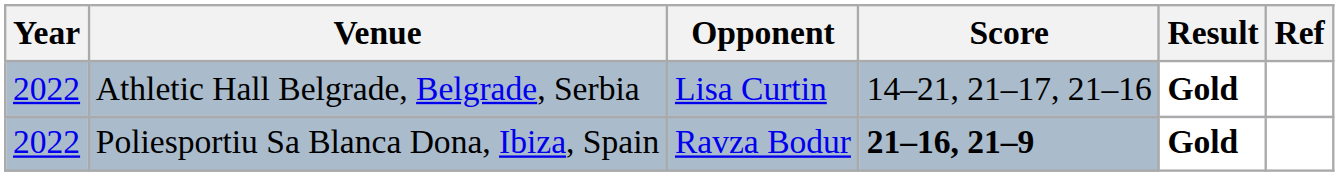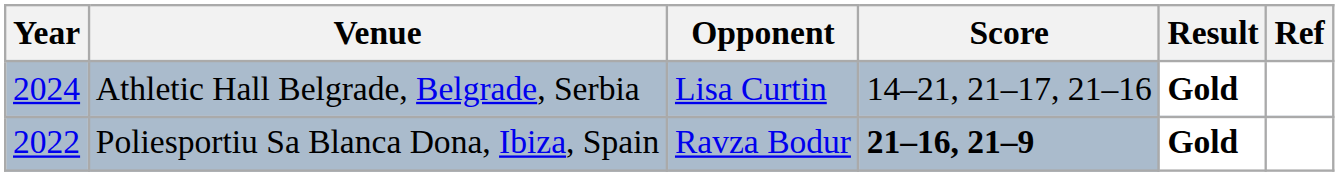Athletic Hall Belgrade, Belgrade, Serbia | Year: 2022 -> 2024
